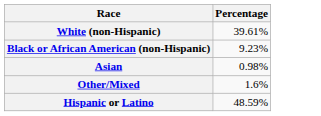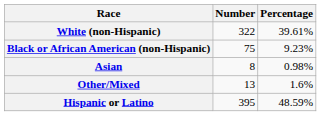+ column: Number | 322 | 75 | 8 | 13 | 395
